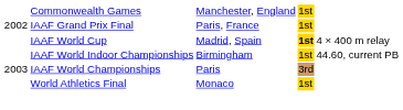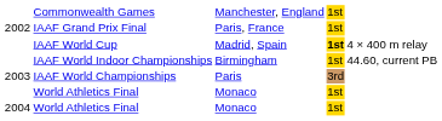+ row: 2004 | World Athletics Final | Monaco | 1st
